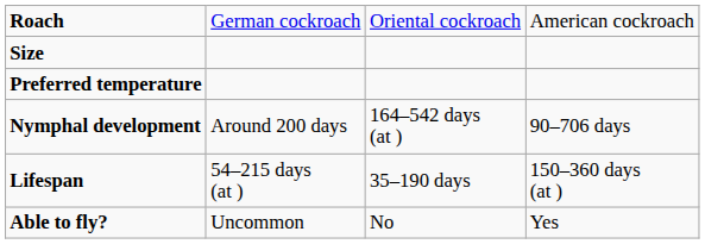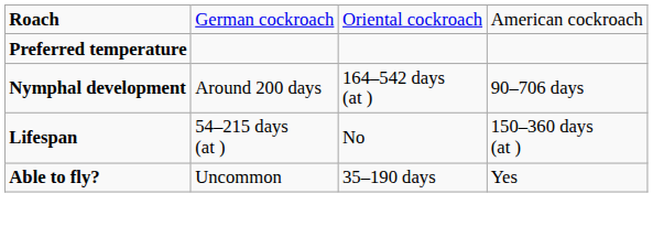- row: Size
Lifespan | column 3: 35–190 days -> No
Able to fly? | column 3: No -> 35–190 days
